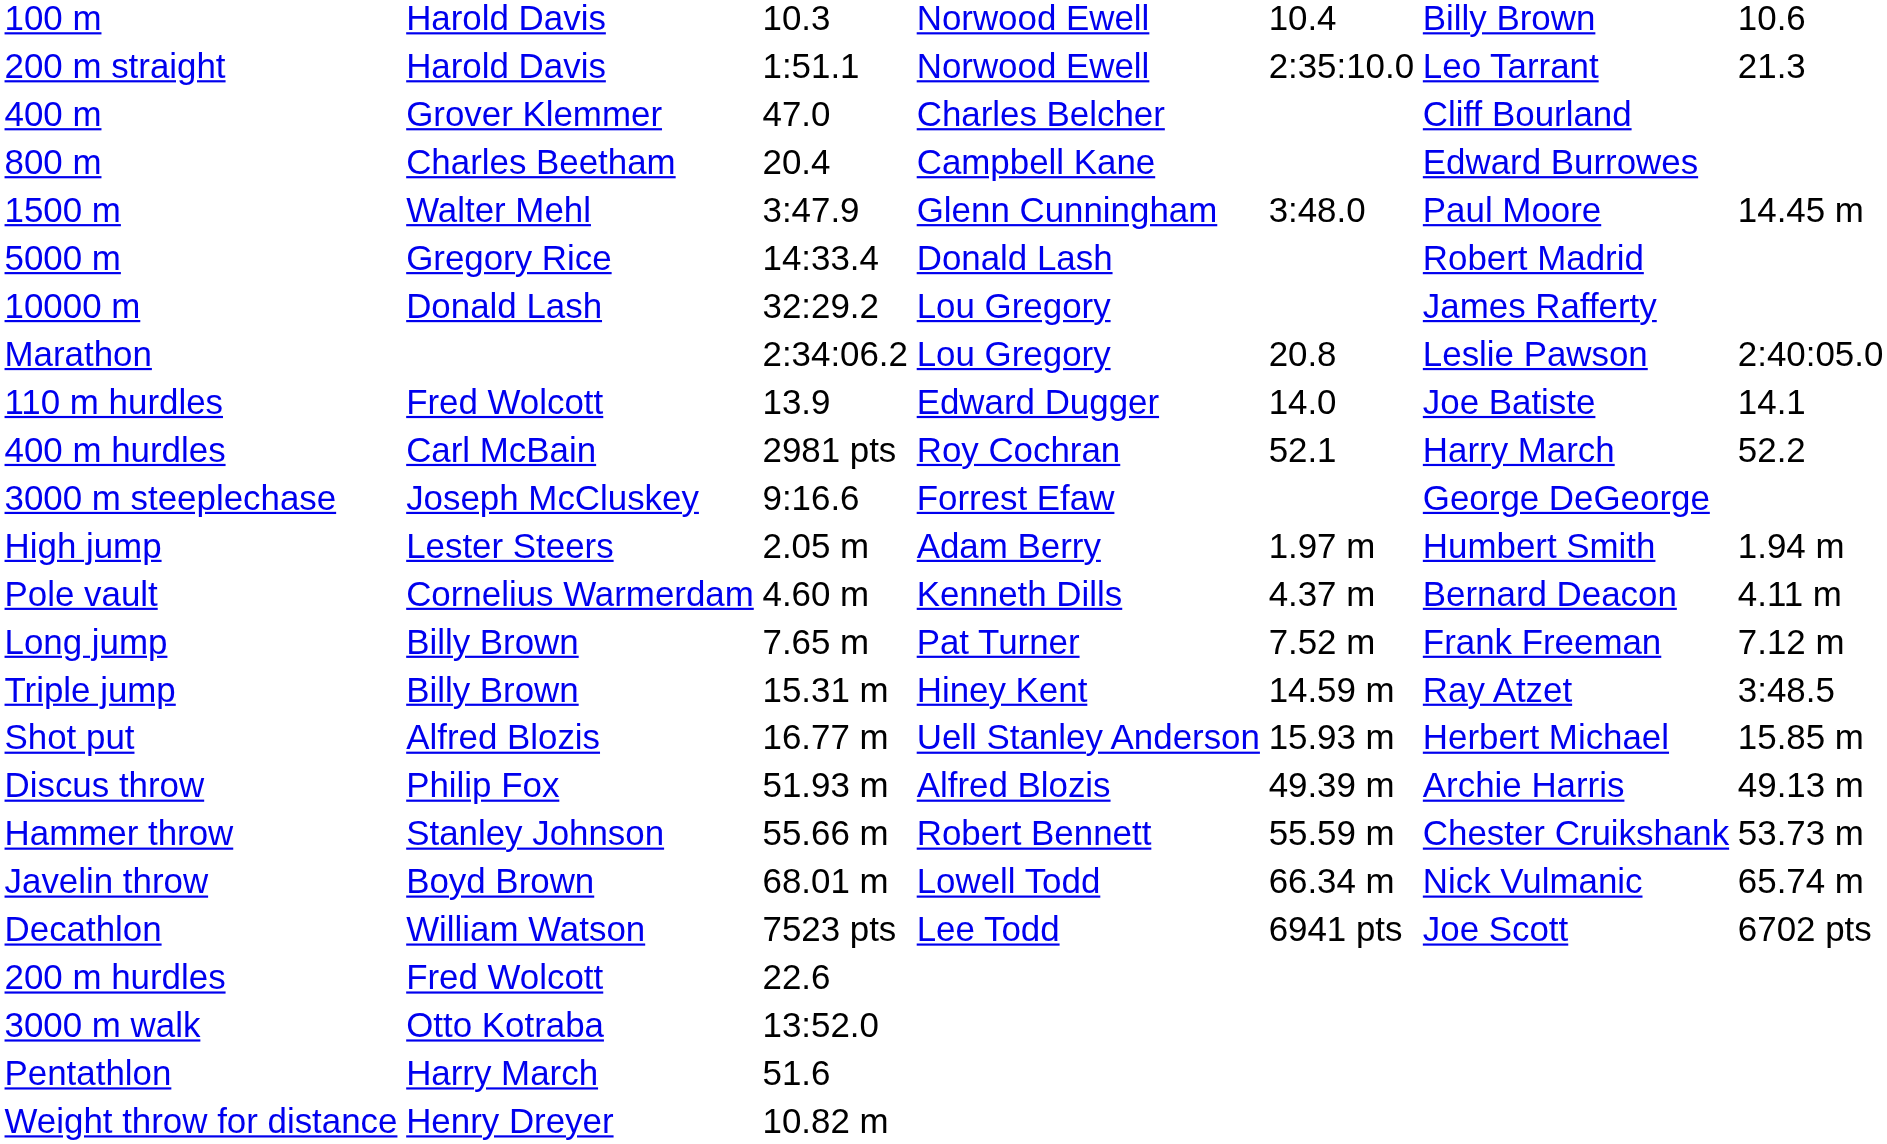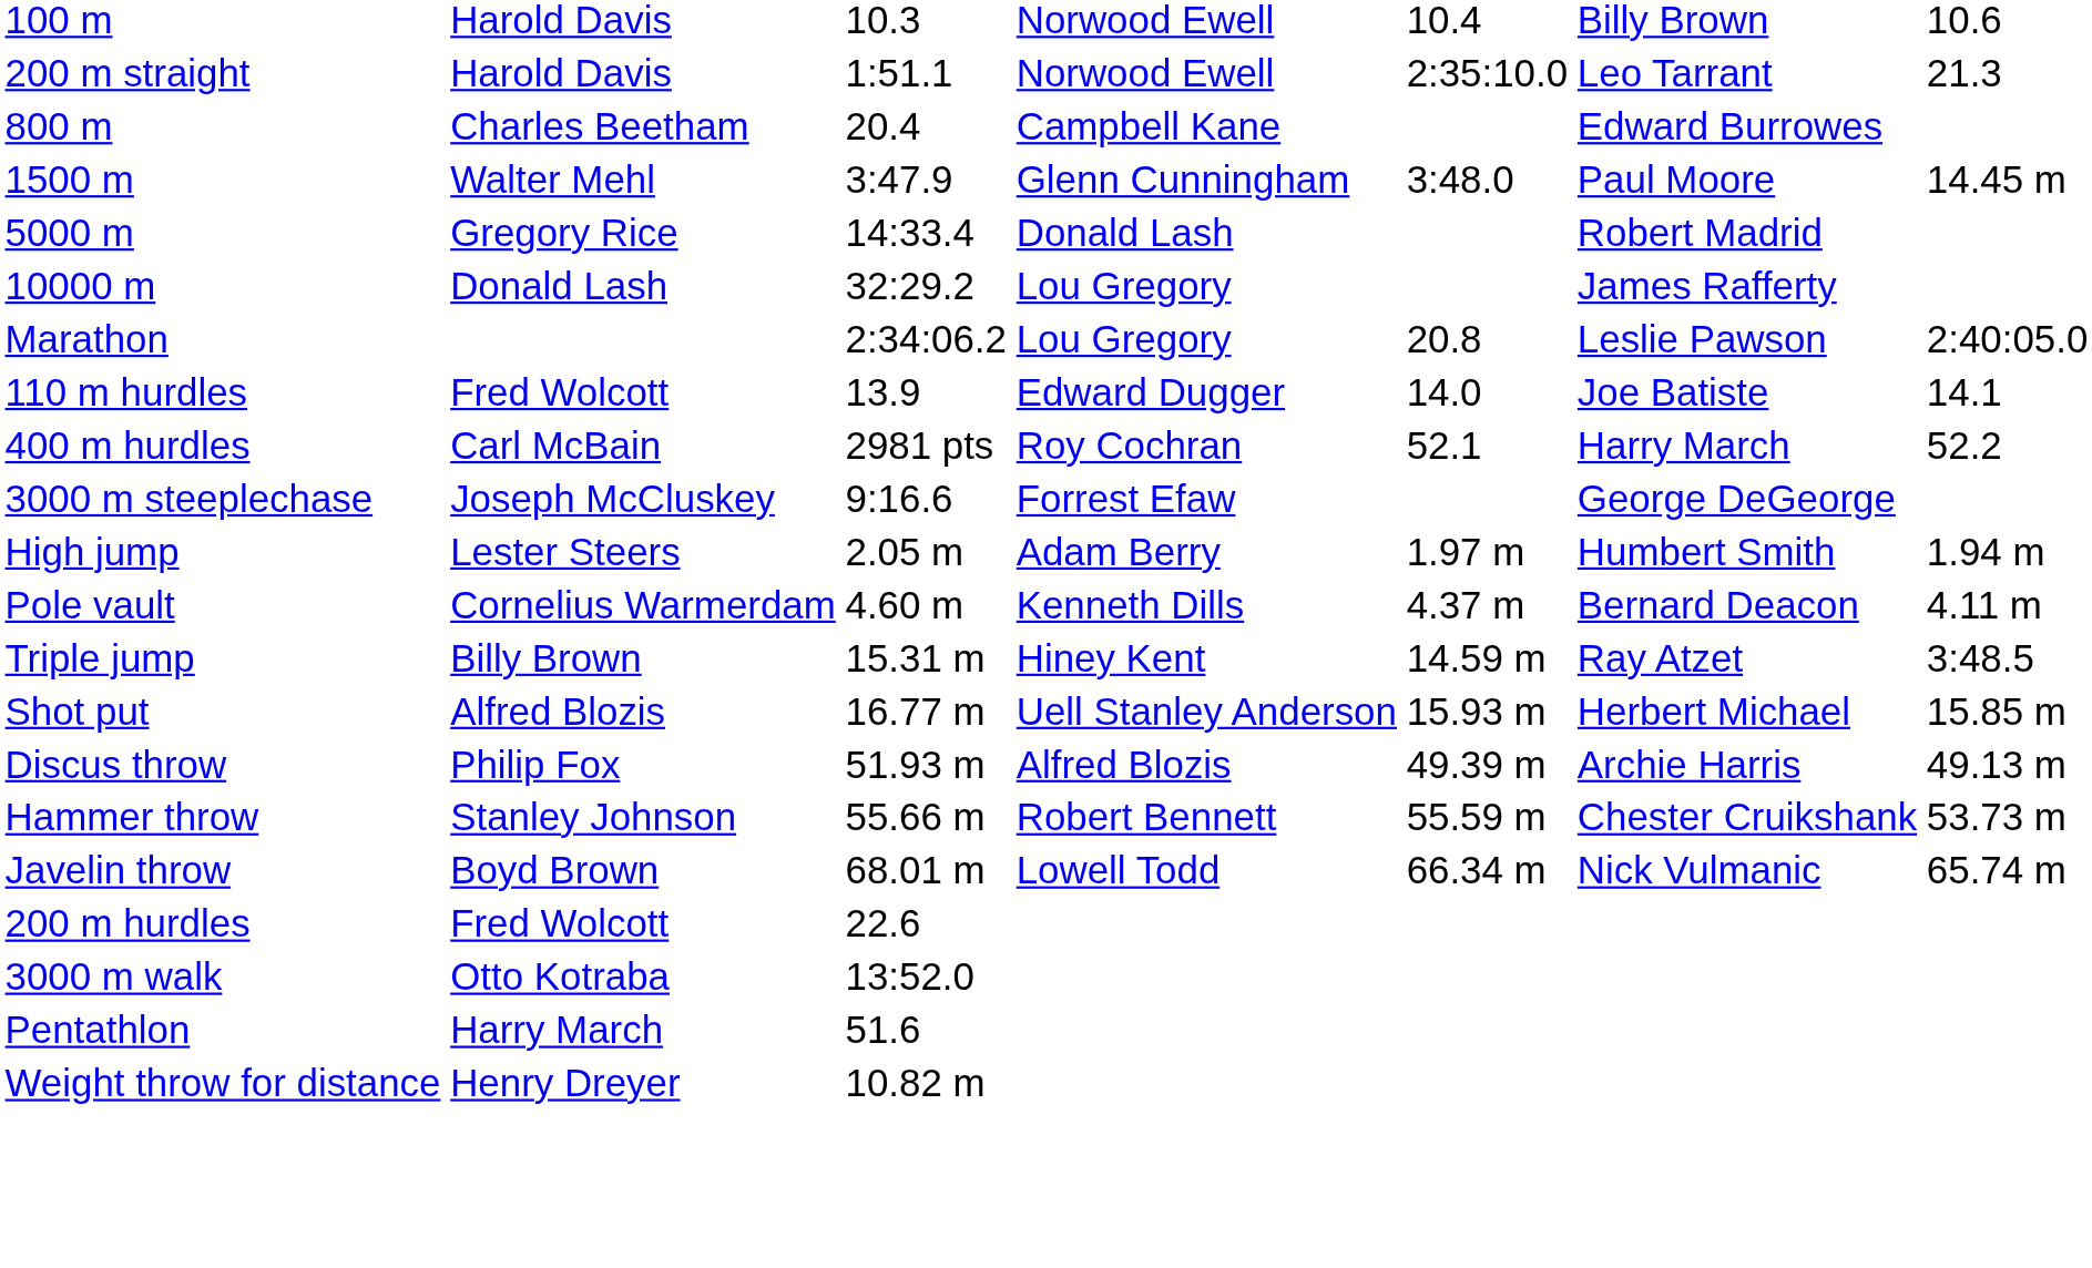- row: 400 m | Grover Klemmer | 47.0 | Charles Belcher | Cliff Bourland
- row: Long jump | Billy Brown | 7.65 m | Pat Turner | 7.52 m | Frank Freeman | 7.12 m
- row: Decathlon | William Watson | 7523 pts | Lee Todd | 6941 pts | Joe Scott | 6702 pts
